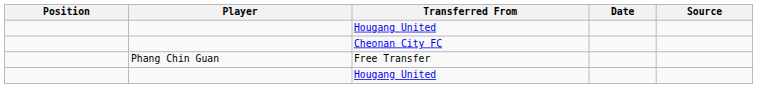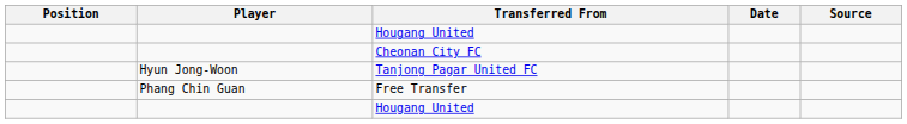+ row: Hyun Jong-Woon | Tanjong Pagar United FC
